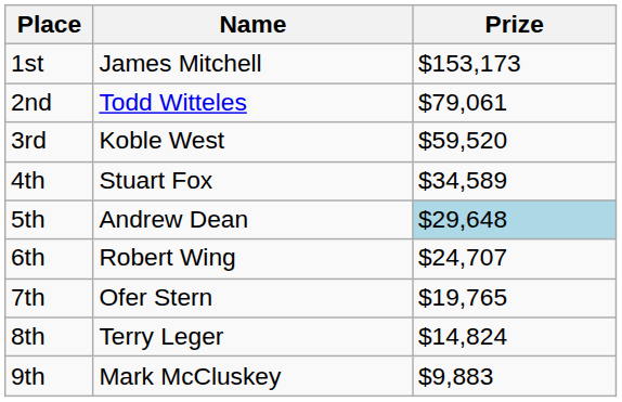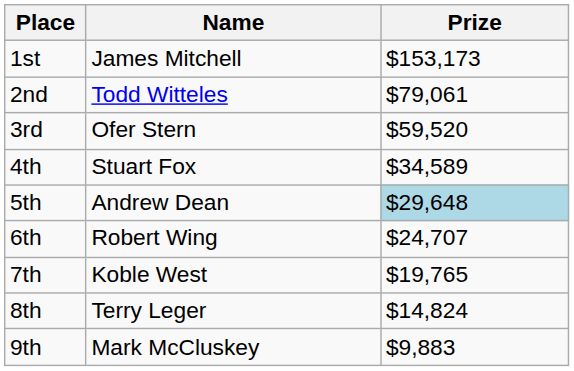3rd | Name: Koble West -> Ofer Stern
7th | Name: Ofer Stern -> Koble West
